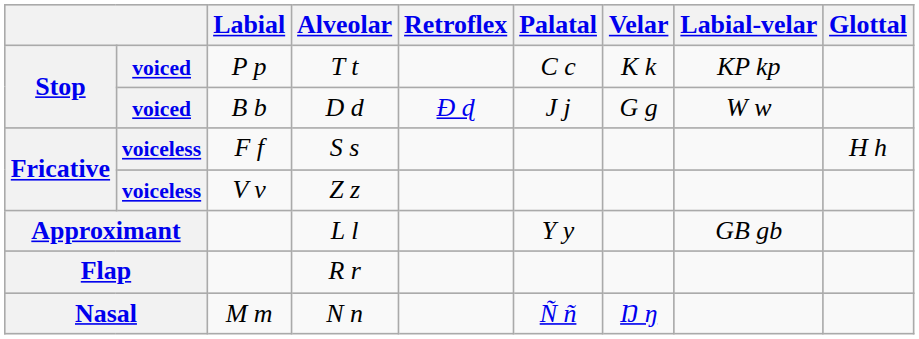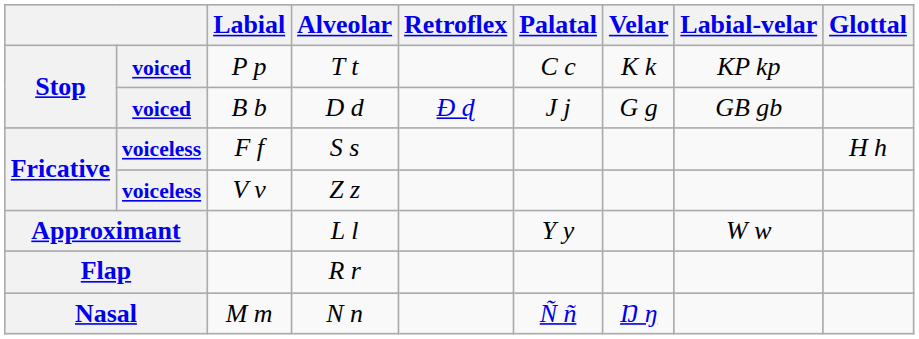D d | Labial-velar: W w -> GB gb
L l | Labial-velar: GB gb -> W w
